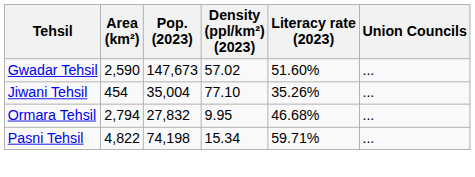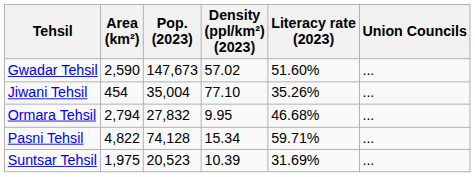Pasni Tehsil | Pop. (2023): 74,198 -> 74,128
+ row: Suntsar Tehsil | 1,975 | 20,523 | 10.39 | 31.69% | ...
